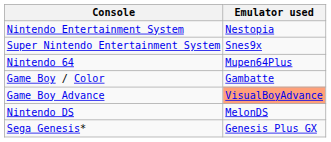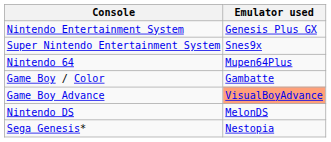Nintendo Entertainment System | Emulator used: Nestopia -> Genesis Plus GX
Sega Genesis* | Emulator used: Genesis Plus GX -> Nestopia
